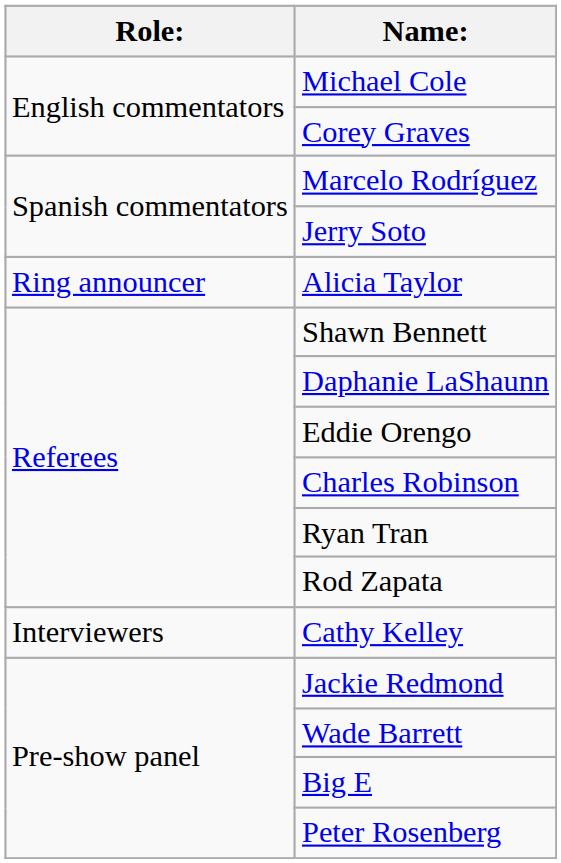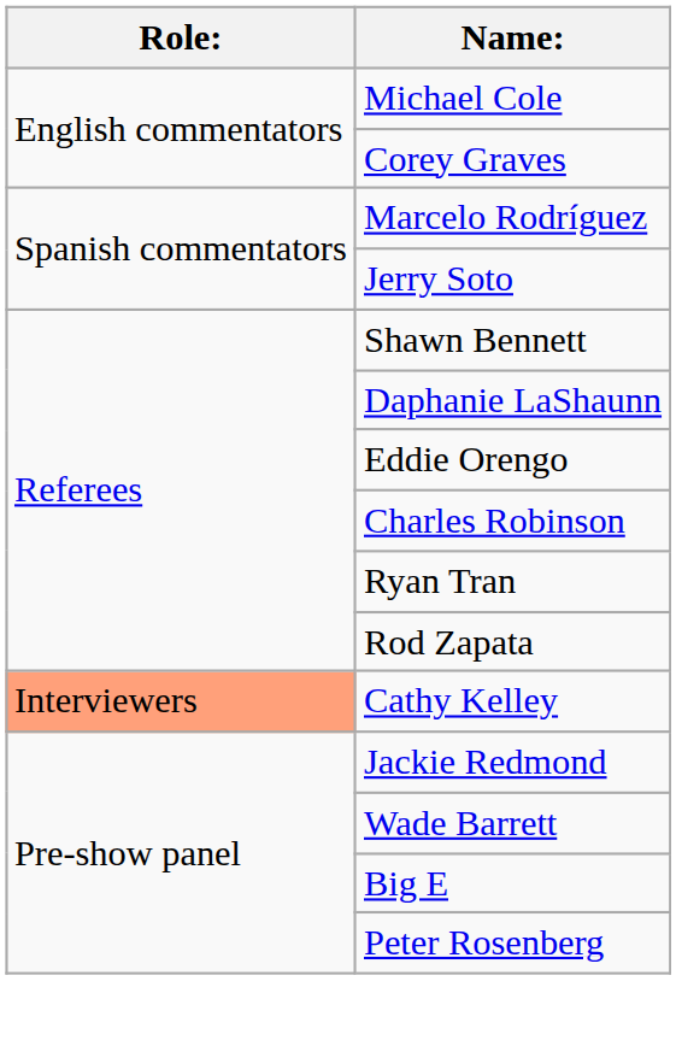- row: Ring announcer | Alicia Taylor
Cathy Kelley | Role:: no background -> lightsalmon background
